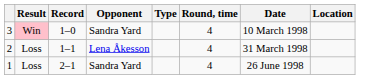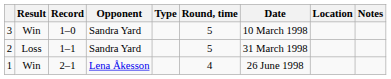+ column: Notes
3 | Result: pink background -> no background
3 | Round, time: 4 -> 5
2 | Opponent: Lena Åkesson -> Sandra Yard
2 | Round, time: 4 -> 5
1 | Result: Loss -> Win
1 | Opponent: Sandra Yard -> Lena Åkesson
